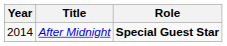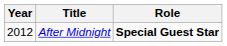After Midnight | Year: 2014 -> 2012
